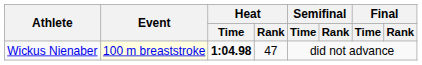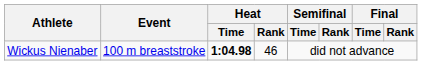Wickus Nienaber | Event: lightyellow background -> no background
Wickus Nienaber | Heat / Rank: 47 -> 46
